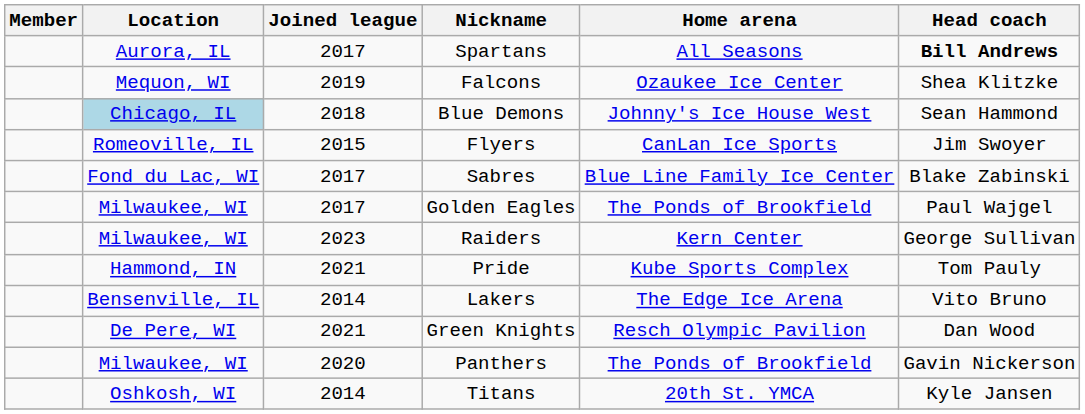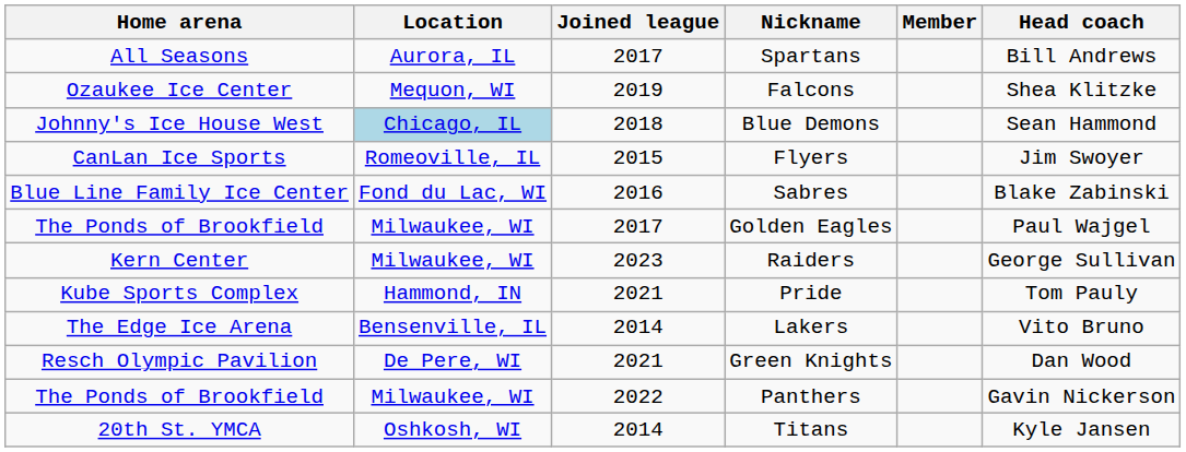columns swapped: Member <-> Home arena
Spartans | Head coach: bold -> normal
Sabres | Joined league: 2017 -> 2016
Panthers | Joined league: 2020 -> 2022
